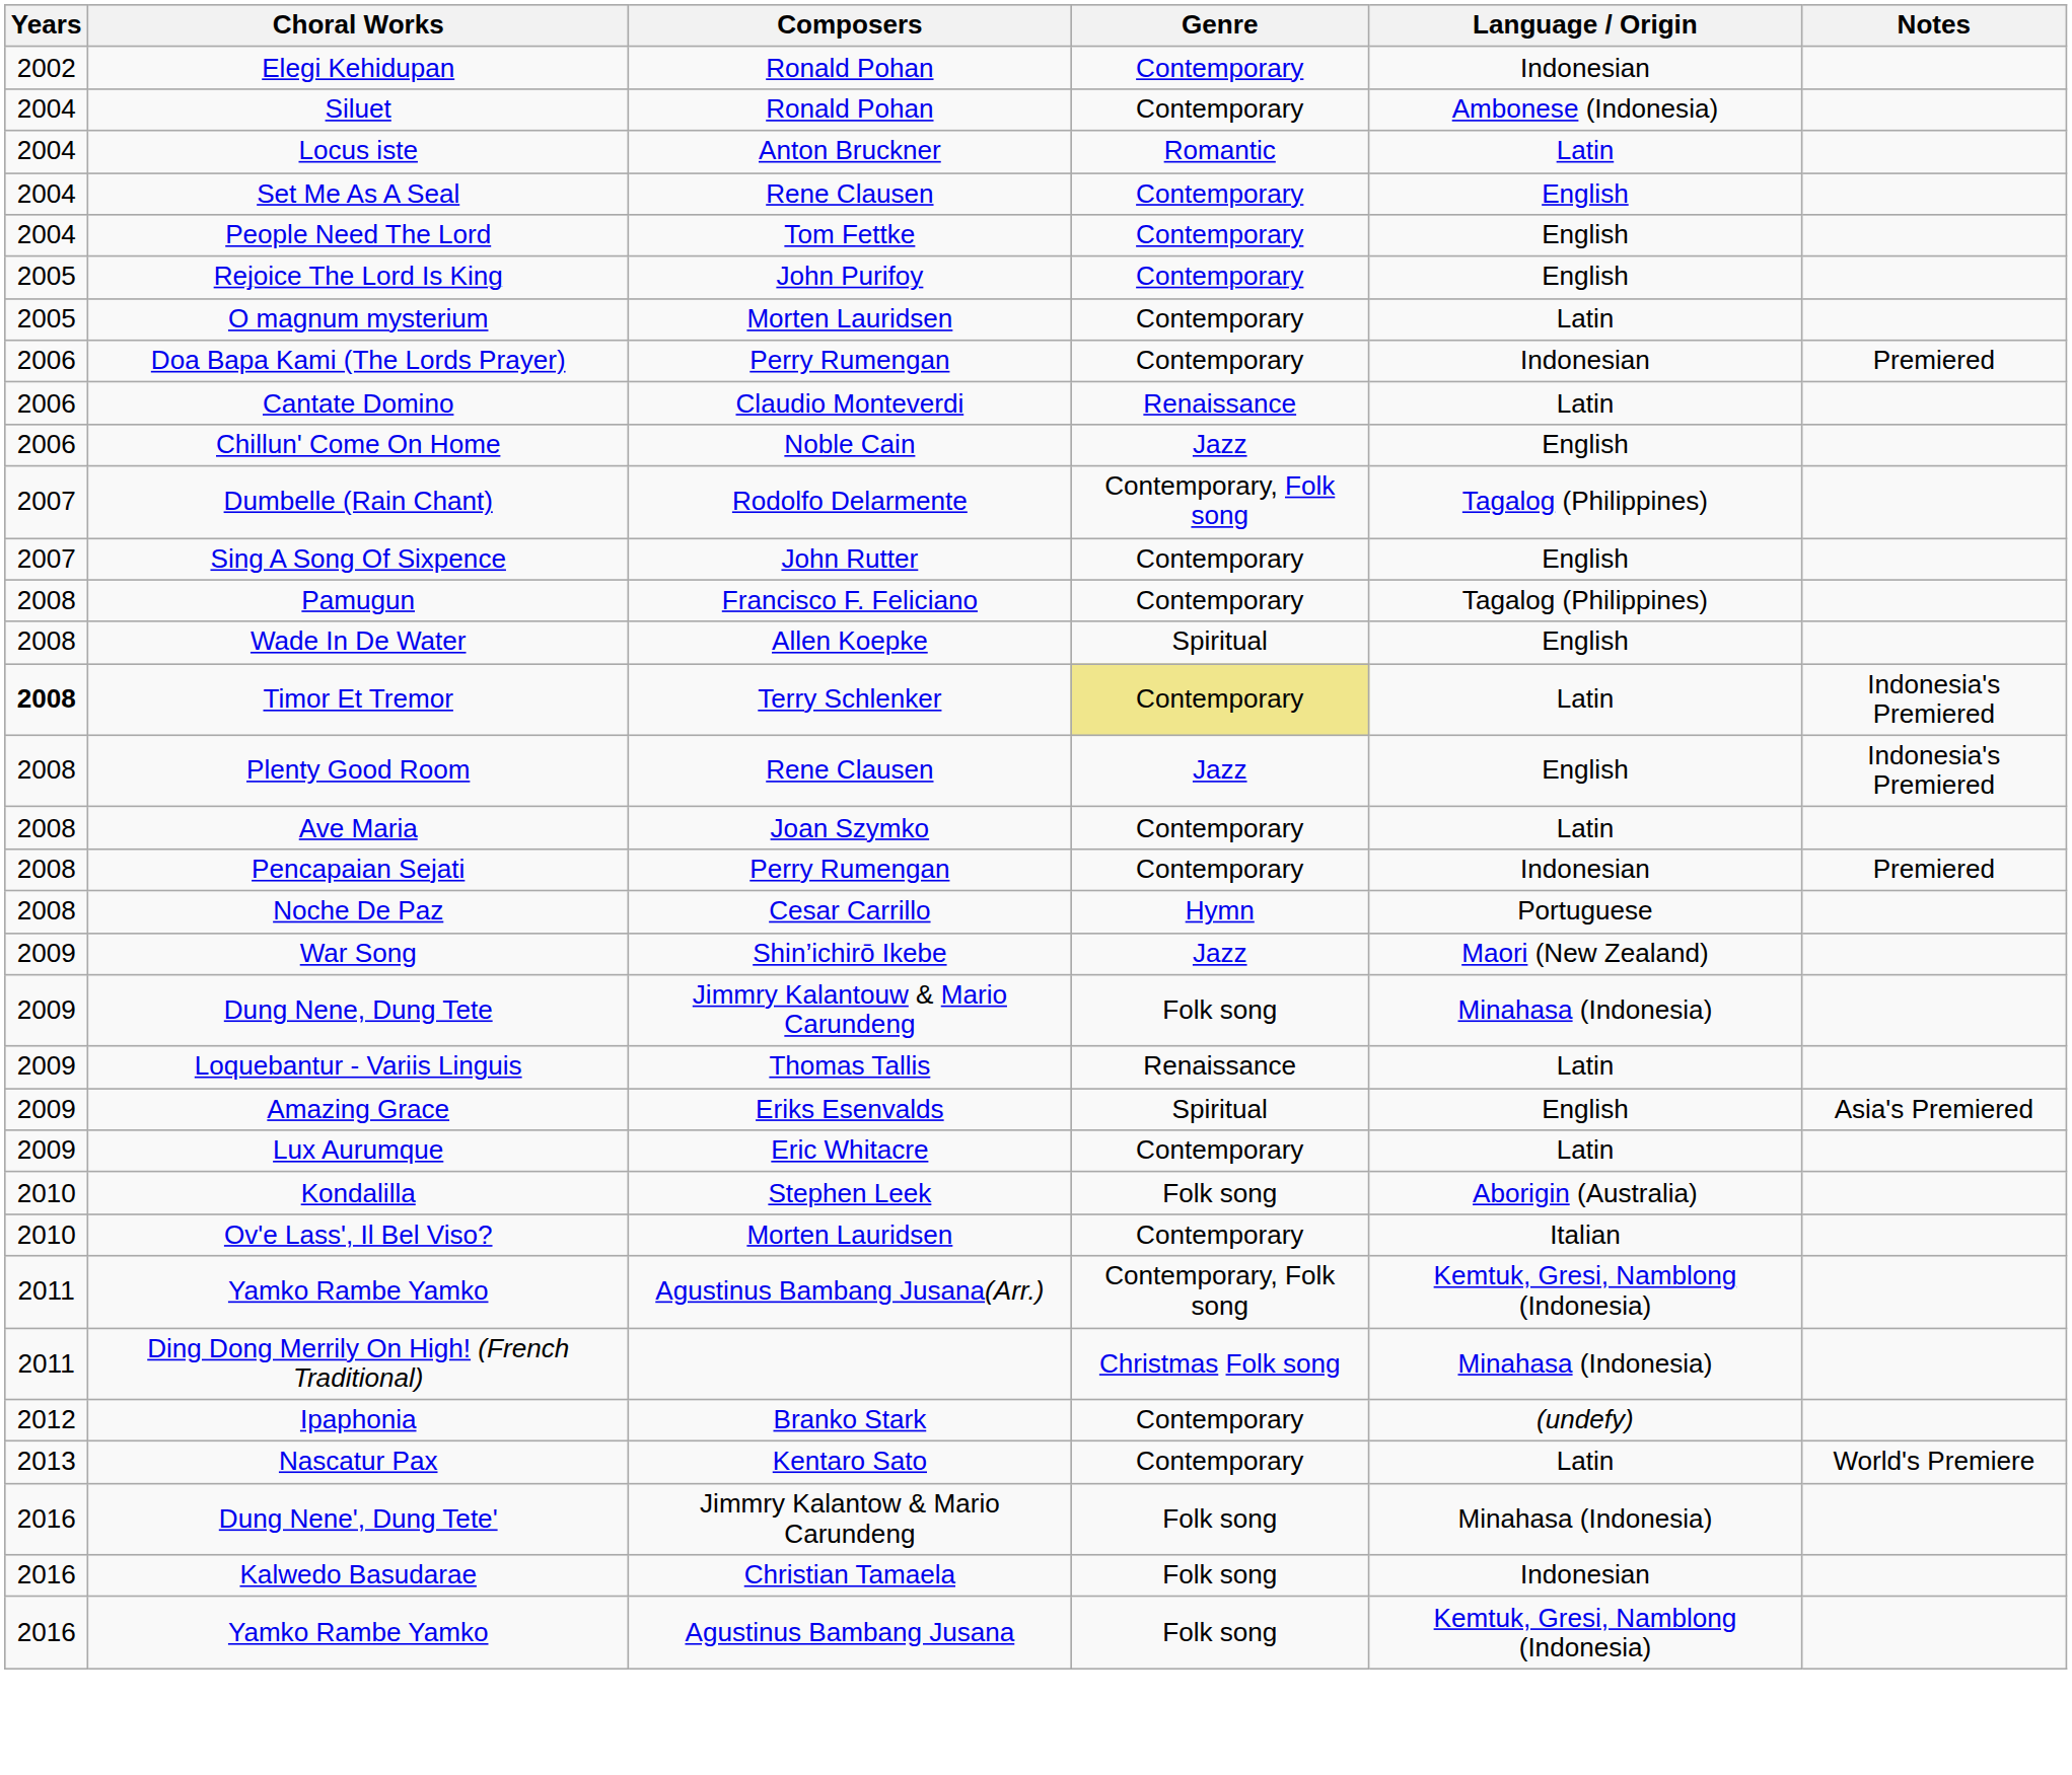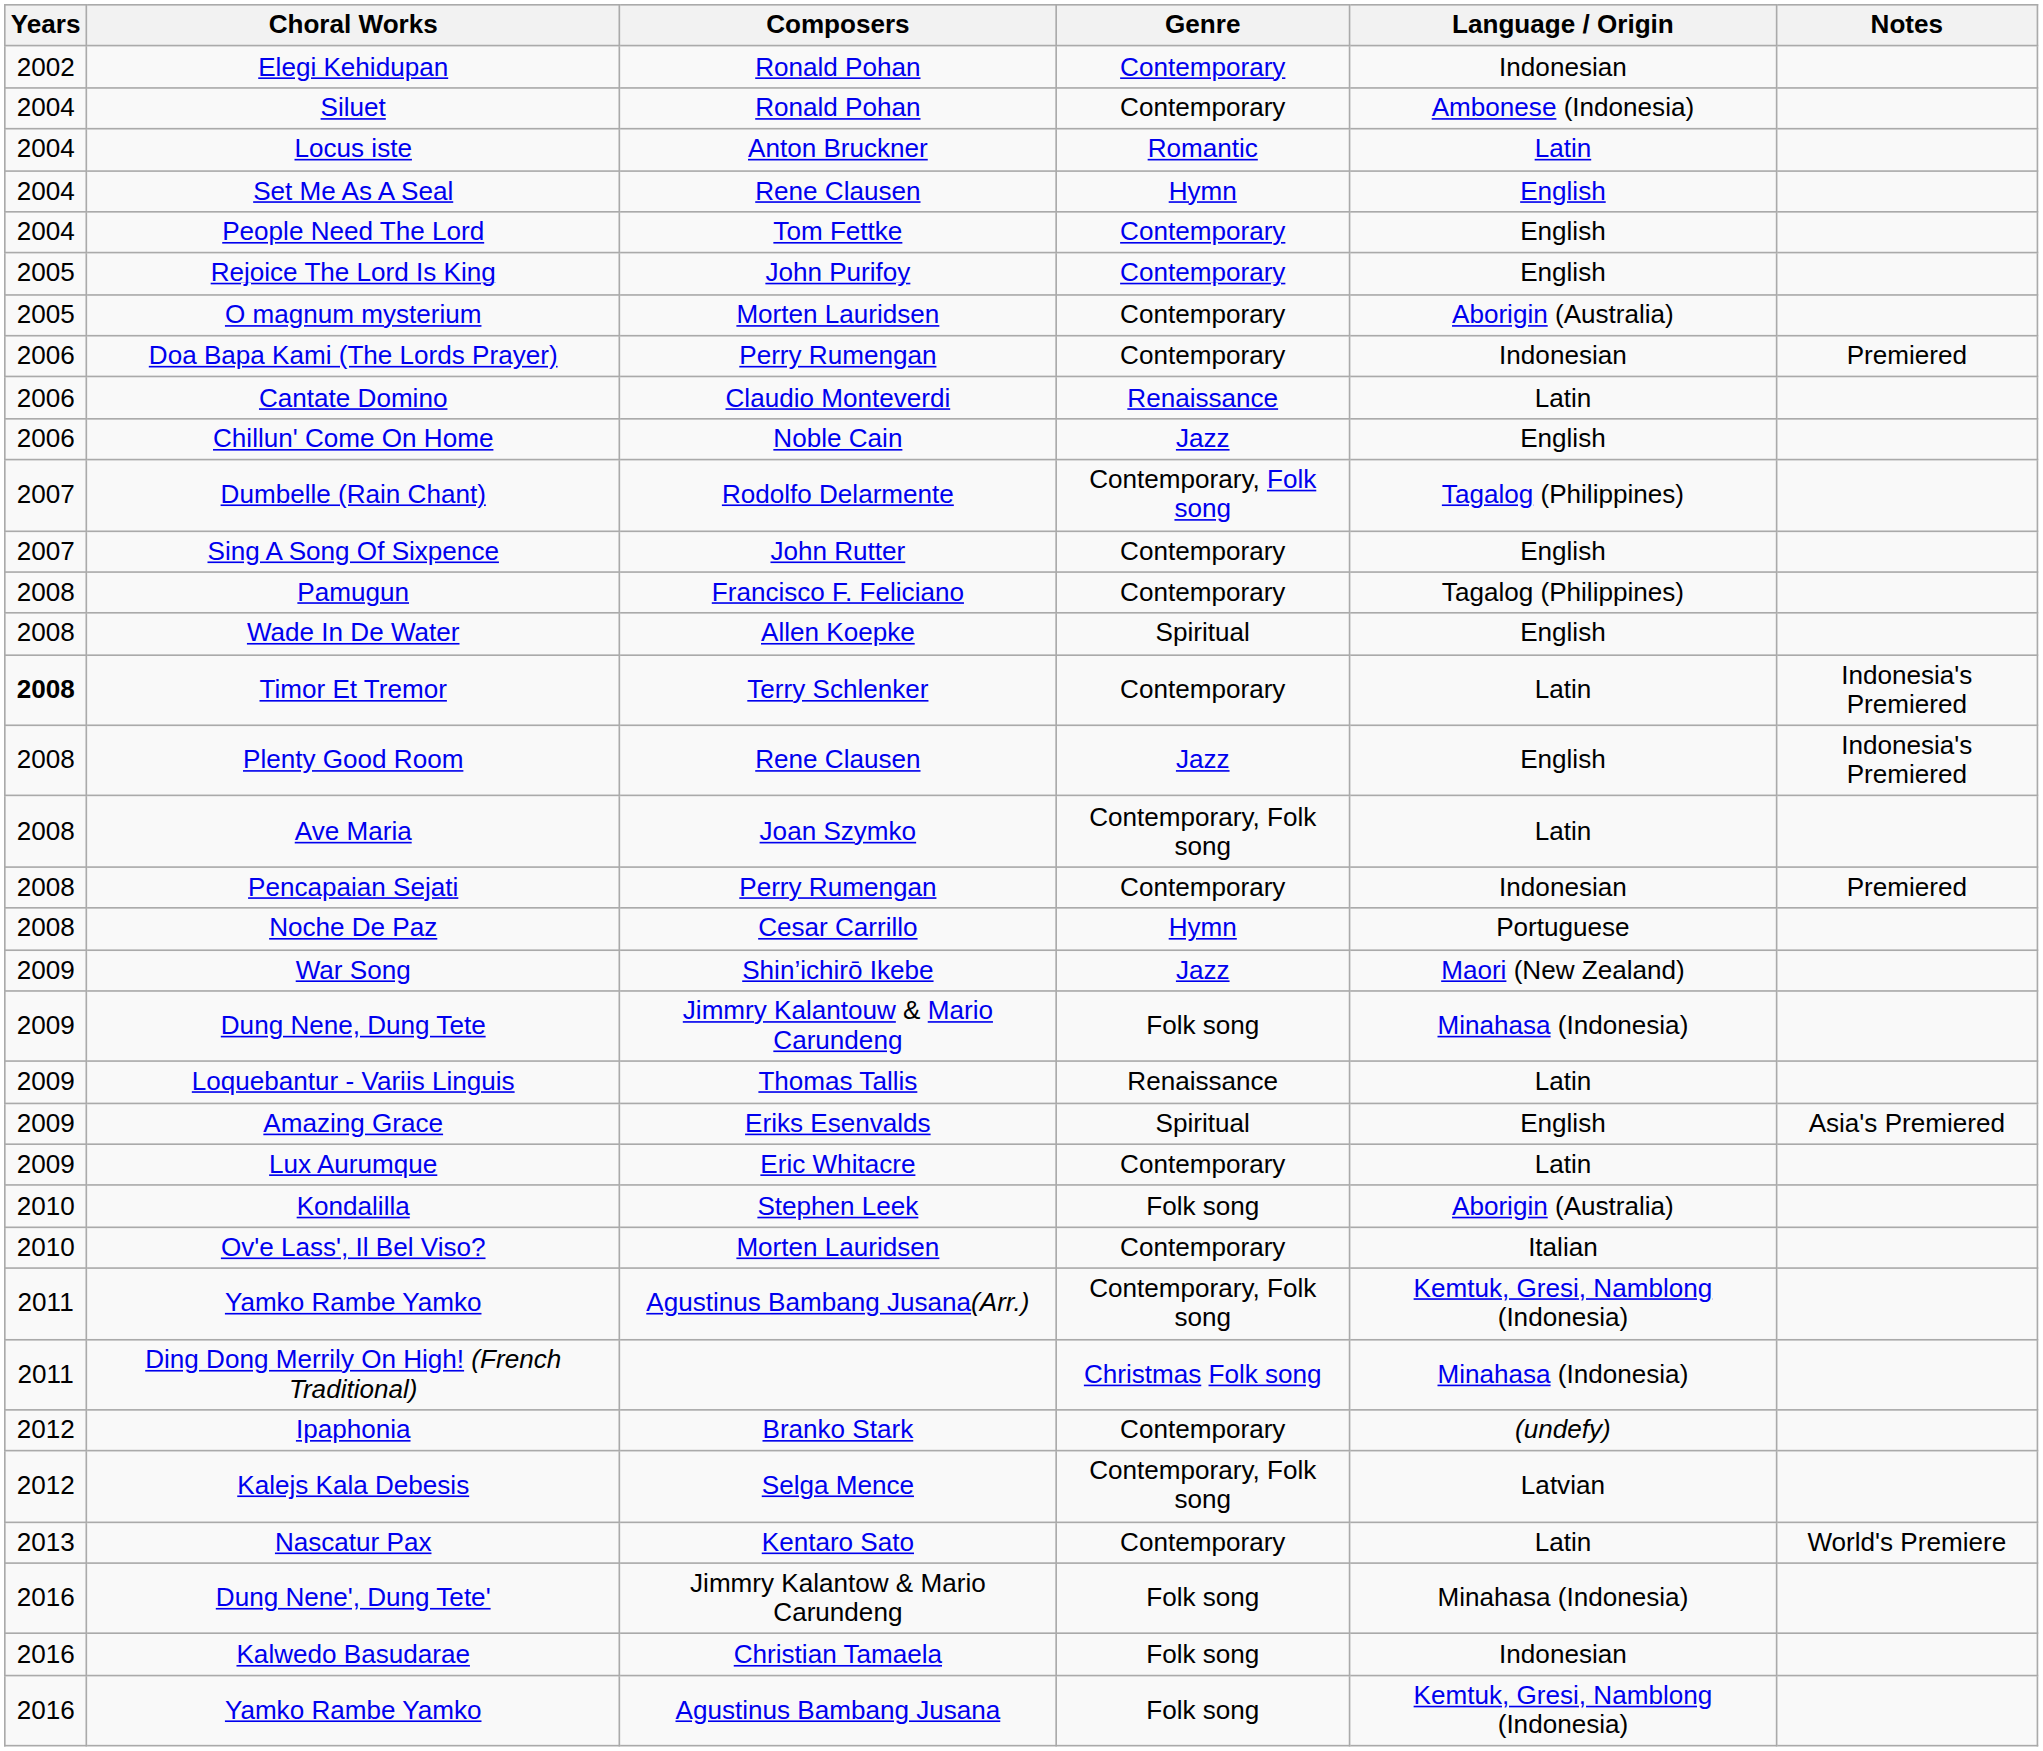Set Me As A Seal | Genre: Contemporary -> Hymn
O magnum mysterium | Language / Origin: Latin -> Aborigin (Australia)
Timor Et Tremor | Genre: khaki background -> no background
Ave Maria | Genre: Contemporary -> Contemporary, Folk song
+ row: 2012 | Kalejs Kala Debesis | Selga Mence | Contemporary, Folk song | Latvian
